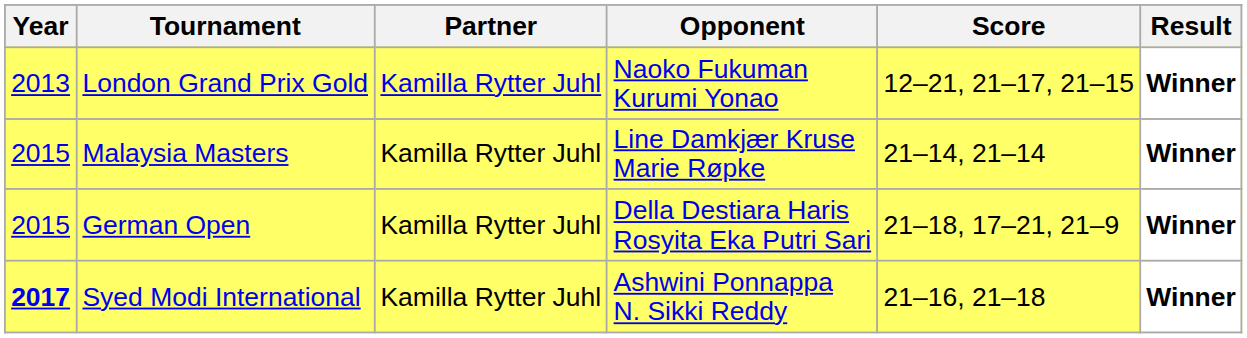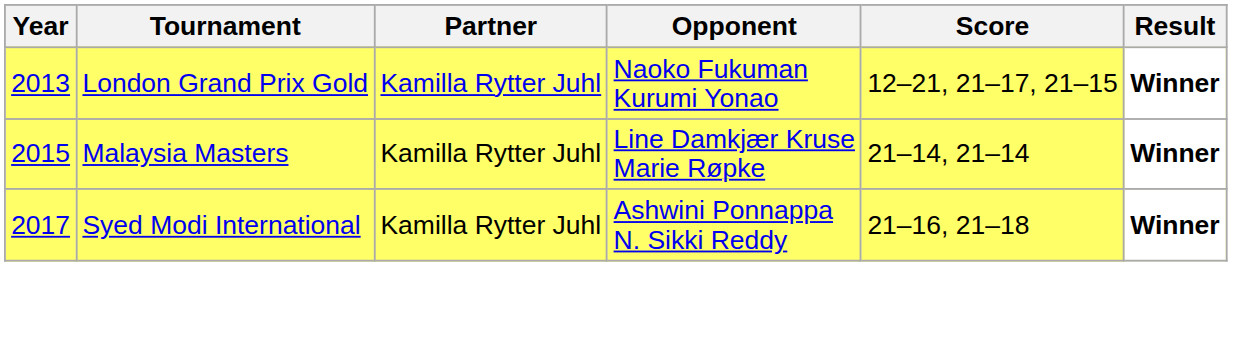- row: 2015 | German Open | Kamilla Rytter Juhl | Della Destiara Haris Rosyita Eka Putri Sari | 21–18, 17–21, 21–9 | Winner
Syed Modi International | Year: bold -> normal
